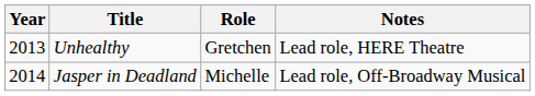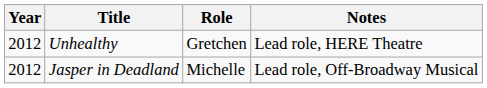Unhealthy | Year: 2013 -> 2012
Jasper in Deadland | Year: 2014 -> 2012
